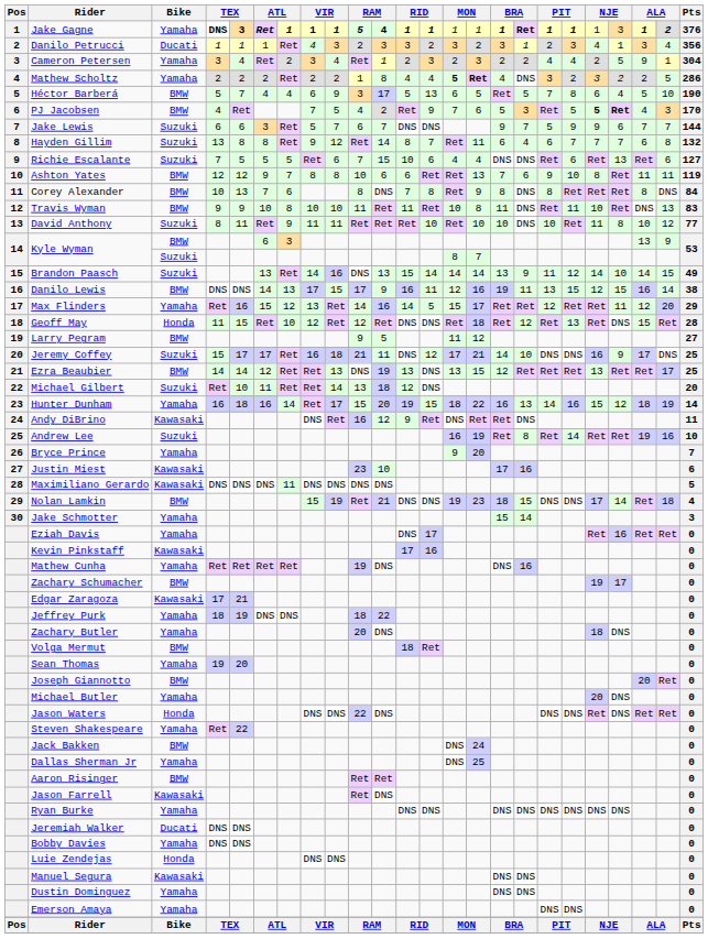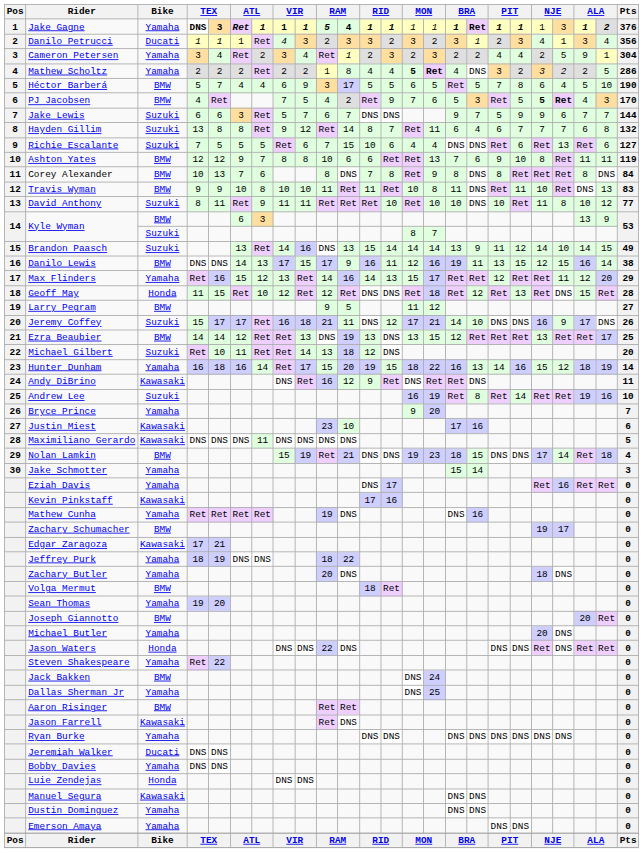Héctor Barberá | column 13: 13 -> 5
Max Flinders | column 13: 5 -> 13
Jeremy Coffey | Pts: 25 -> 26
